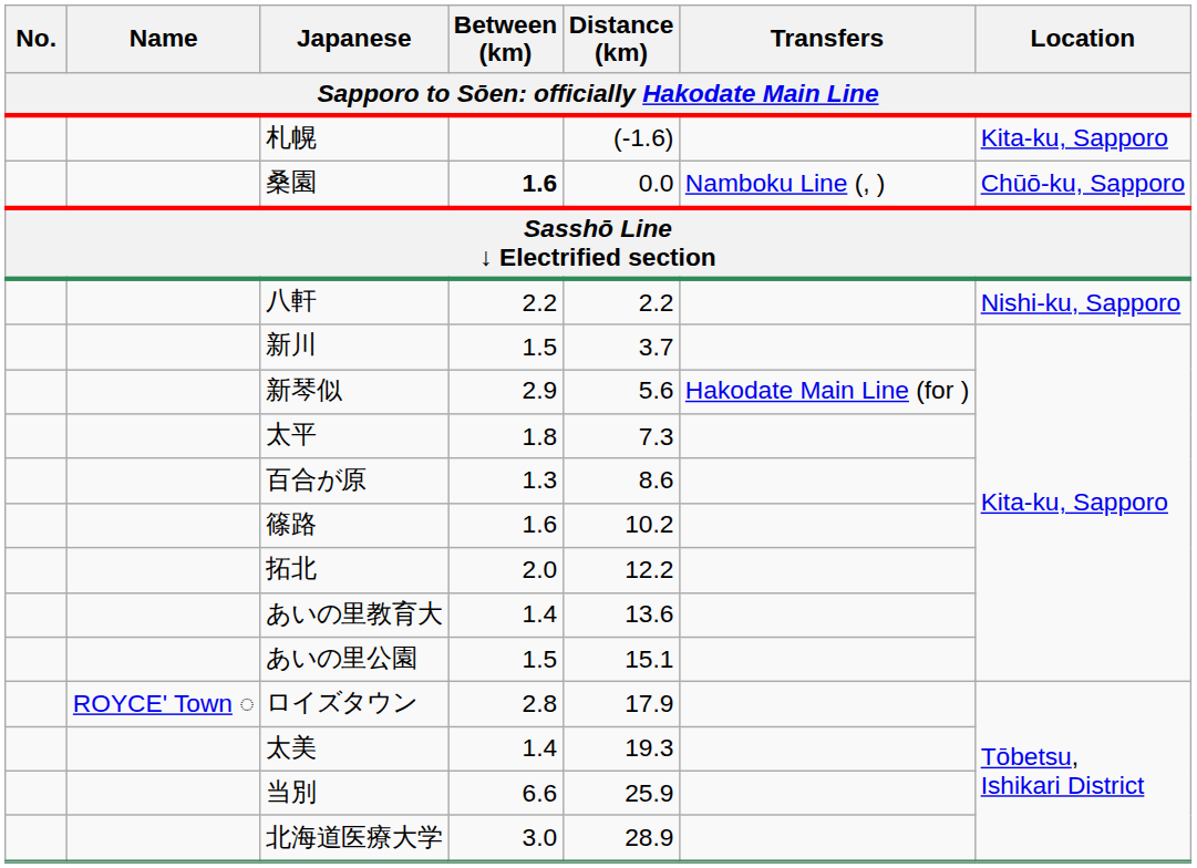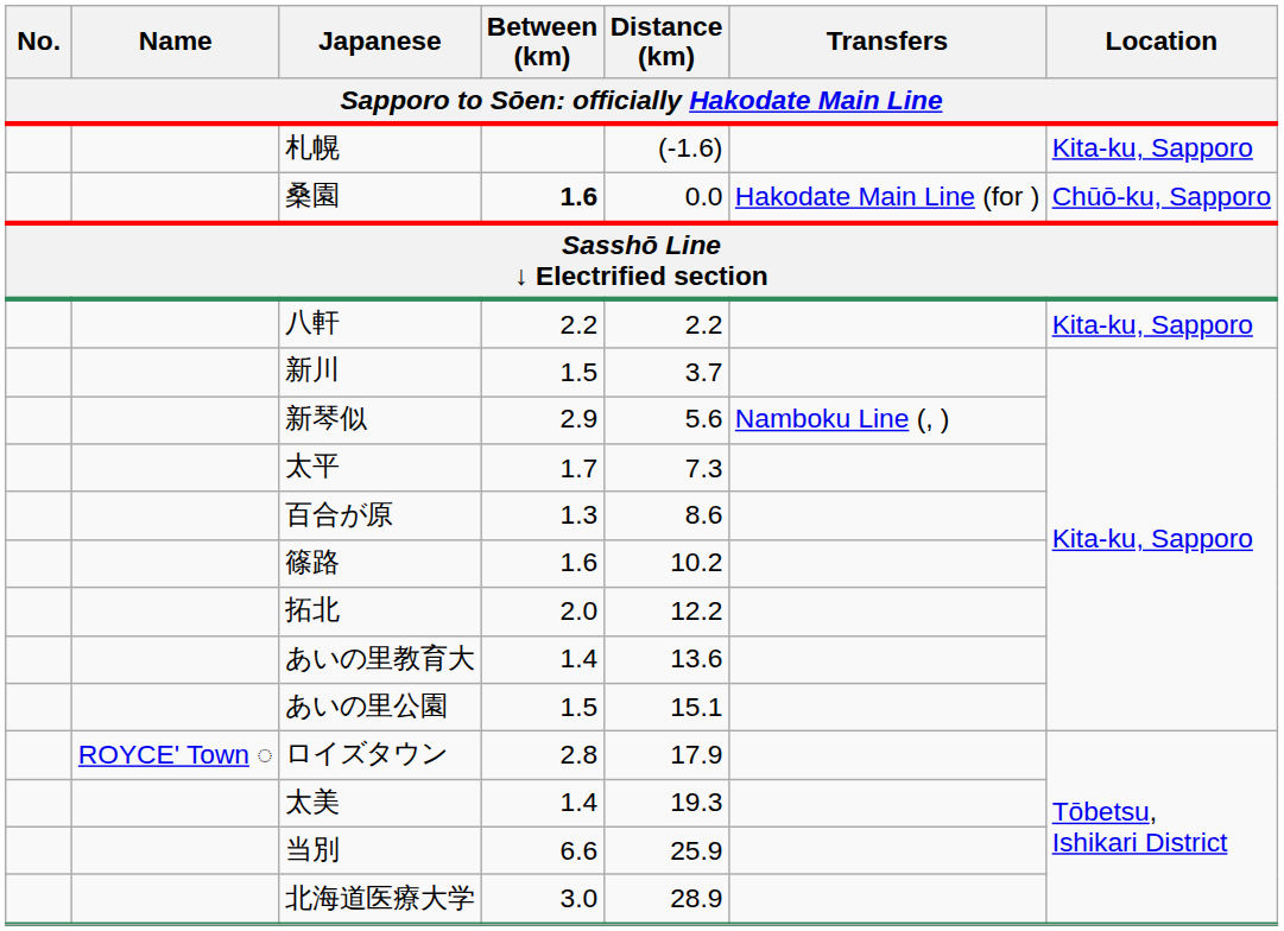桑園 | Transfers: Namboku Line (, ) -> Hakodate Main Line (for )
八軒 | Location: Nishi-ku, Sapporo -> Kita-ku, Sapporo
新琴似 | Transfers: Hakodate Main Line (for ) -> Namboku Line (, )
太平 | Between (km): 1.8 -> 1.7
